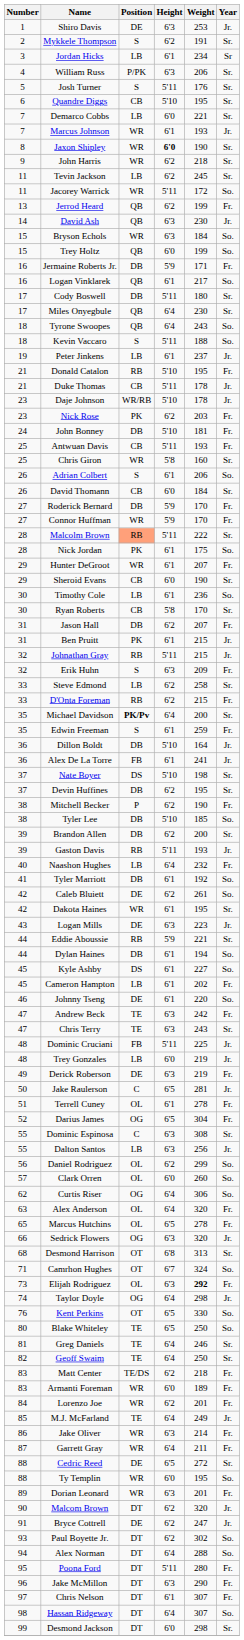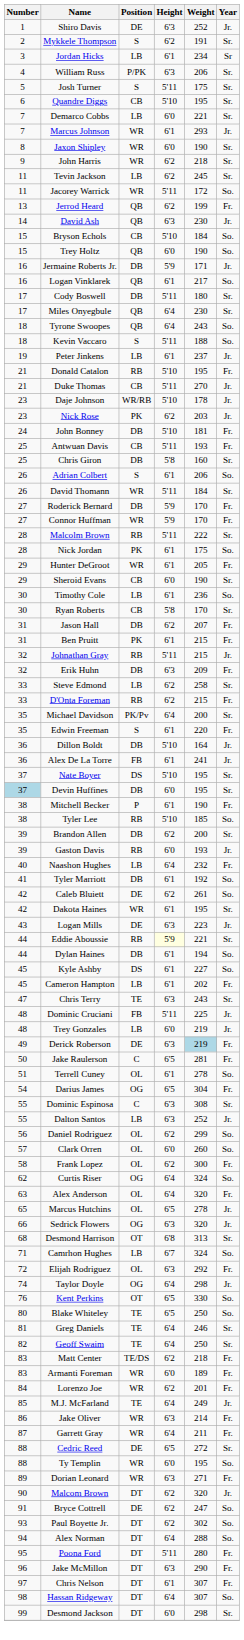Shiro Davis | Weight: 253 -> 252
Josh Turner | Weight: 176 -> 175
Marcus Johnson | Weight: 193 -> 293
Jaxon Shipley | Height: bold -> normal
Bryson Echols | Position: WR -> CB
Bryson Echols | Height: 6'3 -> 5'10
Trey Holtz | Weight: 199 -> 190
Jermaine Roberts Jr. | Year: Fr. -> Jr.
Duke Thomas | Weight: 178 -> 270
Nick Rose | Year: Fr. -> Jr.
Chris Giron | Position: WR -> DB
David Thomann | Position: CB -> WR
David Thomann | Height: 6'0 -> 5'11
Malcolm Brown | Position: lightsalmon background -> no background
Hunter DeGroot | Weight: 207 -> 205
Ben Pruitt | Year: Jr. -> Fr.
Erik Huhn | Position: S -> DB
Michael Davidson | Position: bold -> normal
Edwin Freeman | Weight: 259 -> 220
Nate Boyer | Weight: 198 -> 195
Devin Huffines | Number: no background -> lightblue background
Devin Huffines | Height: 6'2 -> 6'0
Mitchell Becker | Height: 6'2 -> 6'1
Tyler Lee | Position: DB -> RB
Gaston Davis | Height: 5'11 -> 6'0
Eddie Aboussie | Height: no background -> lightyellow background
- row: 46 | Johnny Tseng | DE | 6'1 | 220 | So.
- row: 47 | Andrew Beck | TE | 6'3 | 242 | Fr.
Derick Roberson | Weight: no background -> lightblue background
Jake Raulerson | Year: Jr. -> Fr.
Terrell Cuney | Year: Fr. -> So.
Darius James | Number: 52 -> 54
Dalton Santos | Weight: 256 -> 252
+ row: 58 | Frank Lopez | OL | 6'2 | 300 | Fr.
Curtis Riser | Weight: 306 -> 324
Marcus Hutchins | Year: Fr. -> Jr.
Camrhon Hughes | Position: OT -> LB
Elijah Rodriguez | Number: 73 -> 72
Elijah Rodriguez | Weight: bold -> normal
Dorian Leonard | Weight: 201 -> 271
Bryce Cottrell | Year: Jr. -> So.
